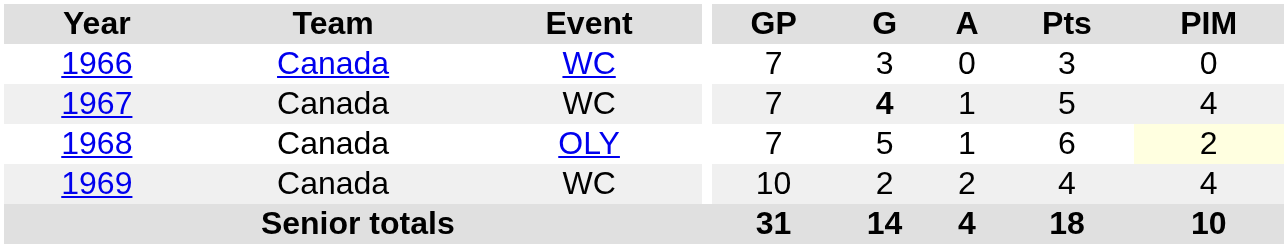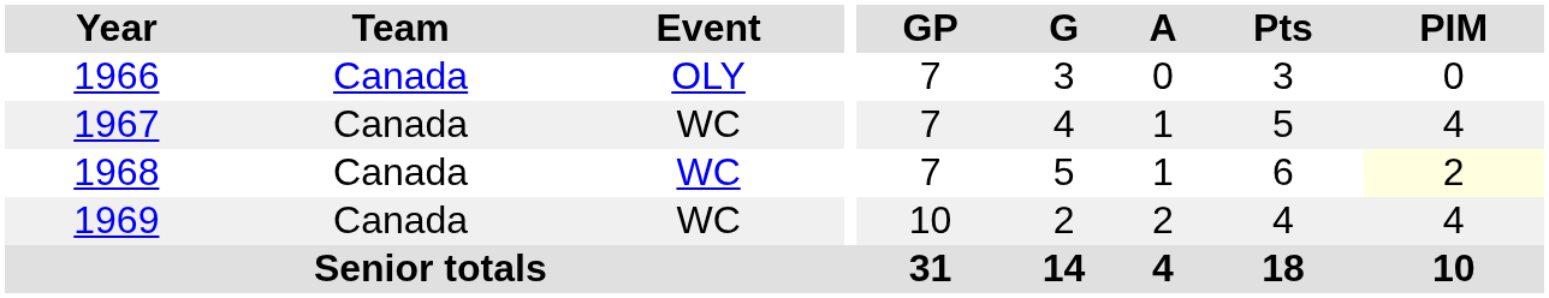1966 | Event: WC -> OLY
1967 | G: bold -> normal
1968 | Event: OLY -> WC
